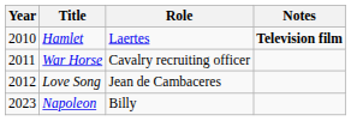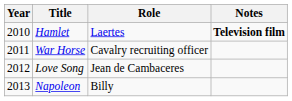Napoleon | Year: 2023 -> 2013
